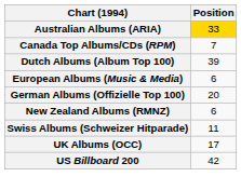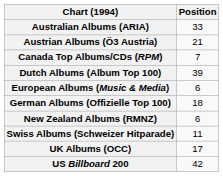Australian Albums (ARIA) | Position: gold background -> no background
+ row: Austrian Albums (Ö3 Austria) | 21
German Albums (Offizielle Top 100) | Position: 20 -> 18
